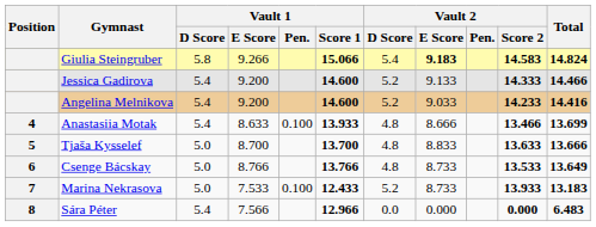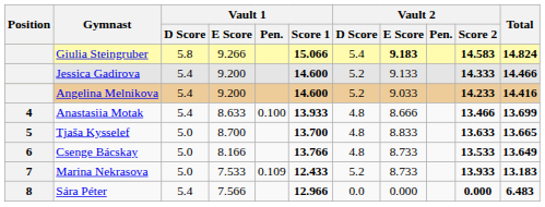Tjaša Kysselef | Total: 13.666 -> 13.665
Csenge Bácskay | Vault 1 / E Score: 8.766 -> 8.166
Marina Nekrasova | Vault 1 / Pen.: 0.100 -> 0.109
